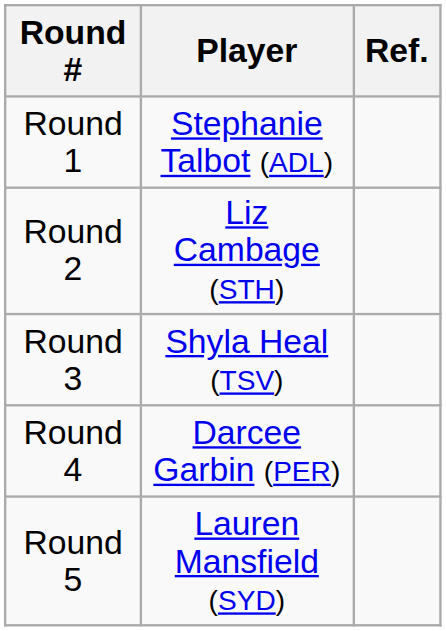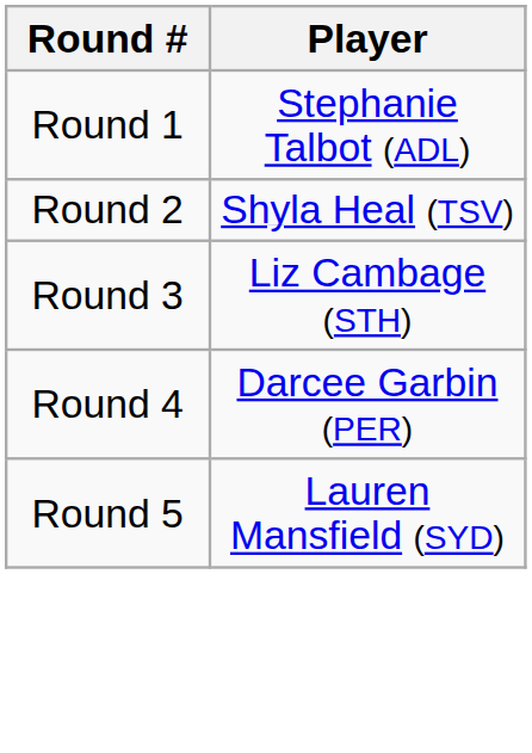- column: Ref.
Round 2 | Player: Liz Cambage (STH) -> Shyla Heal (TSV)
Round 3 | Player: Shyla Heal (TSV) -> Liz Cambage (STH)
